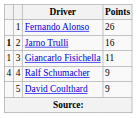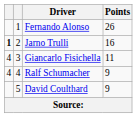Giancarlo Fisichella | column 1: 1 -> 4
